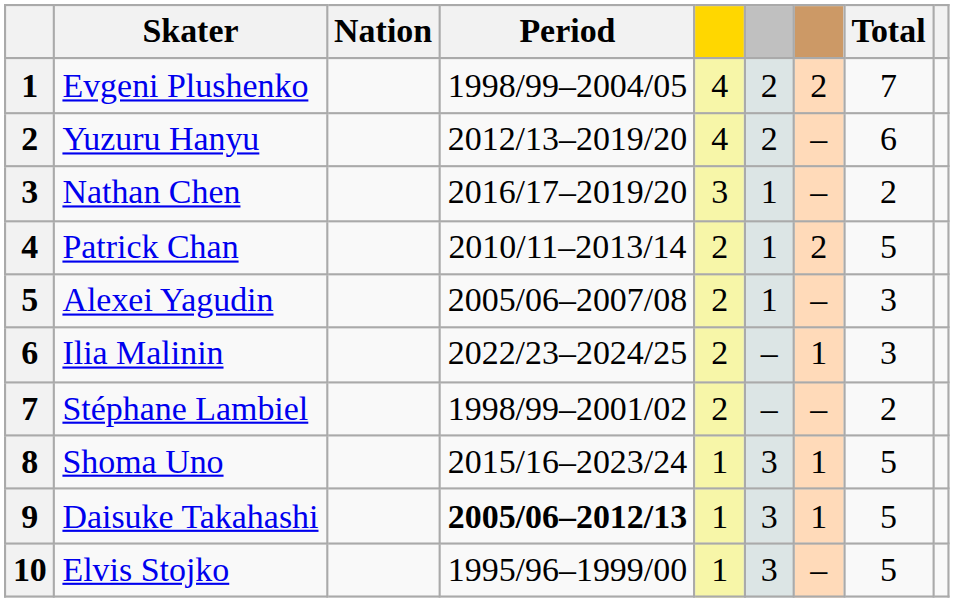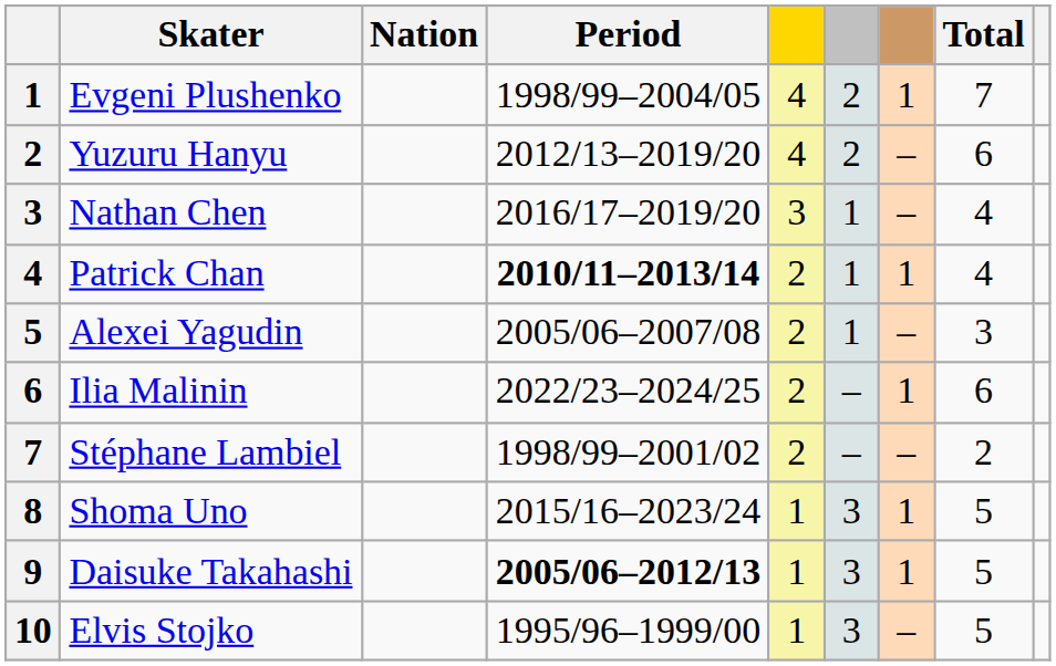Evgeni Plushenko | column 7: 2 -> 1
Nathan Chen | Total: 2 -> 4
Patrick Chan | Period: normal -> bold
Patrick Chan | column 7: 2 -> 1
Patrick Chan | Total: 5 -> 4
Ilia Malinin | Total: 3 -> 6
